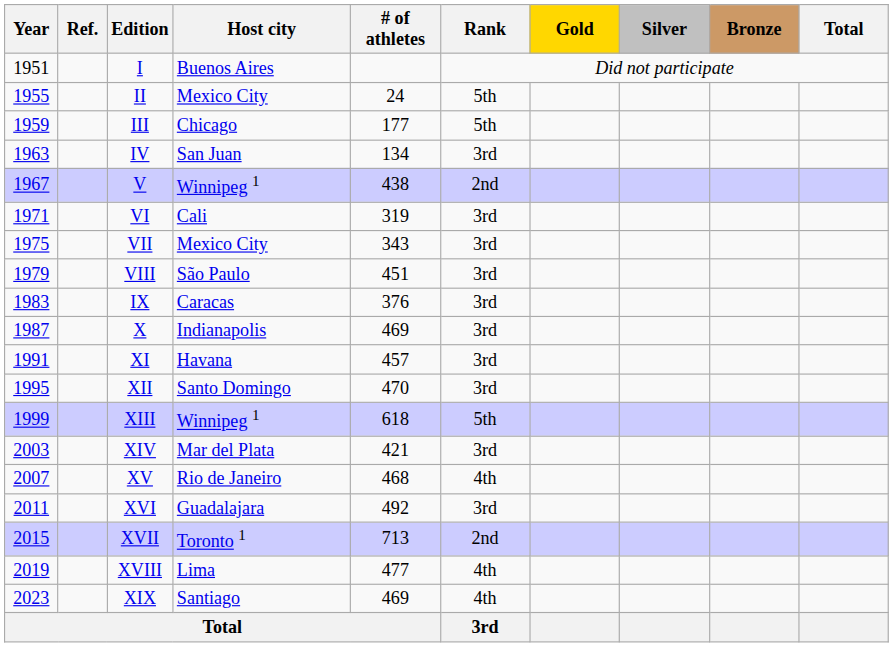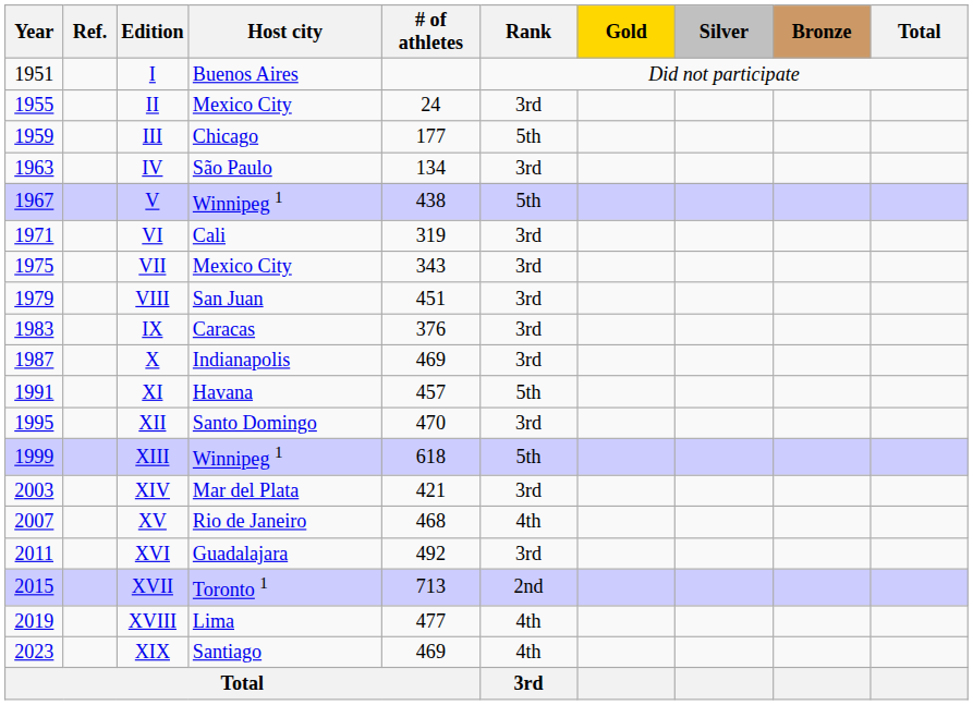II | Rank: 5th -> 3rd
IV | Host city: San Juan -> São Paulo
V | Rank: 2nd -> 5th
VIII | Host city: São Paulo -> San Juan
XI | Rank: 3rd -> 5th
